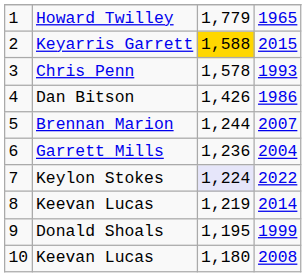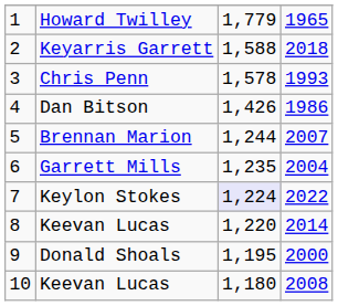Keyarris Garrett | column 3: gold background -> no background
Keyarris Garrett | column 4: 2015 -> 2018
Garrett Mills | column 3: 1,236 -> 1,235
8 / Keevan Lucas | column 3: 1,219 -> 1,220
Donald Shoals | column 4: 1999 -> 2000
